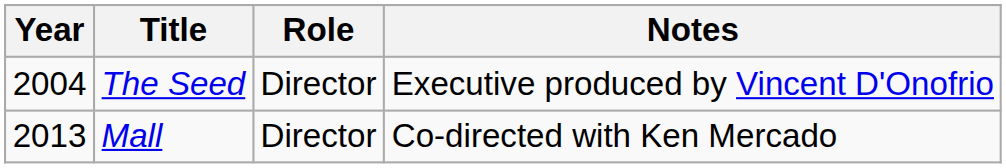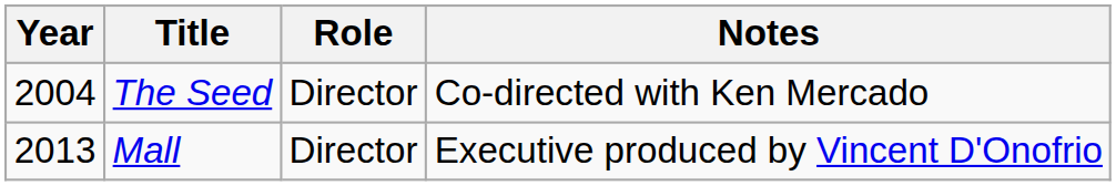The Seed | Notes: Executive produced by Vincent D'Onofrio -> Co-directed with Ken Mercado
Mall | Notes: Co-directed with Ken Mercado -> Executive produced by Vincent D'Onofrio
